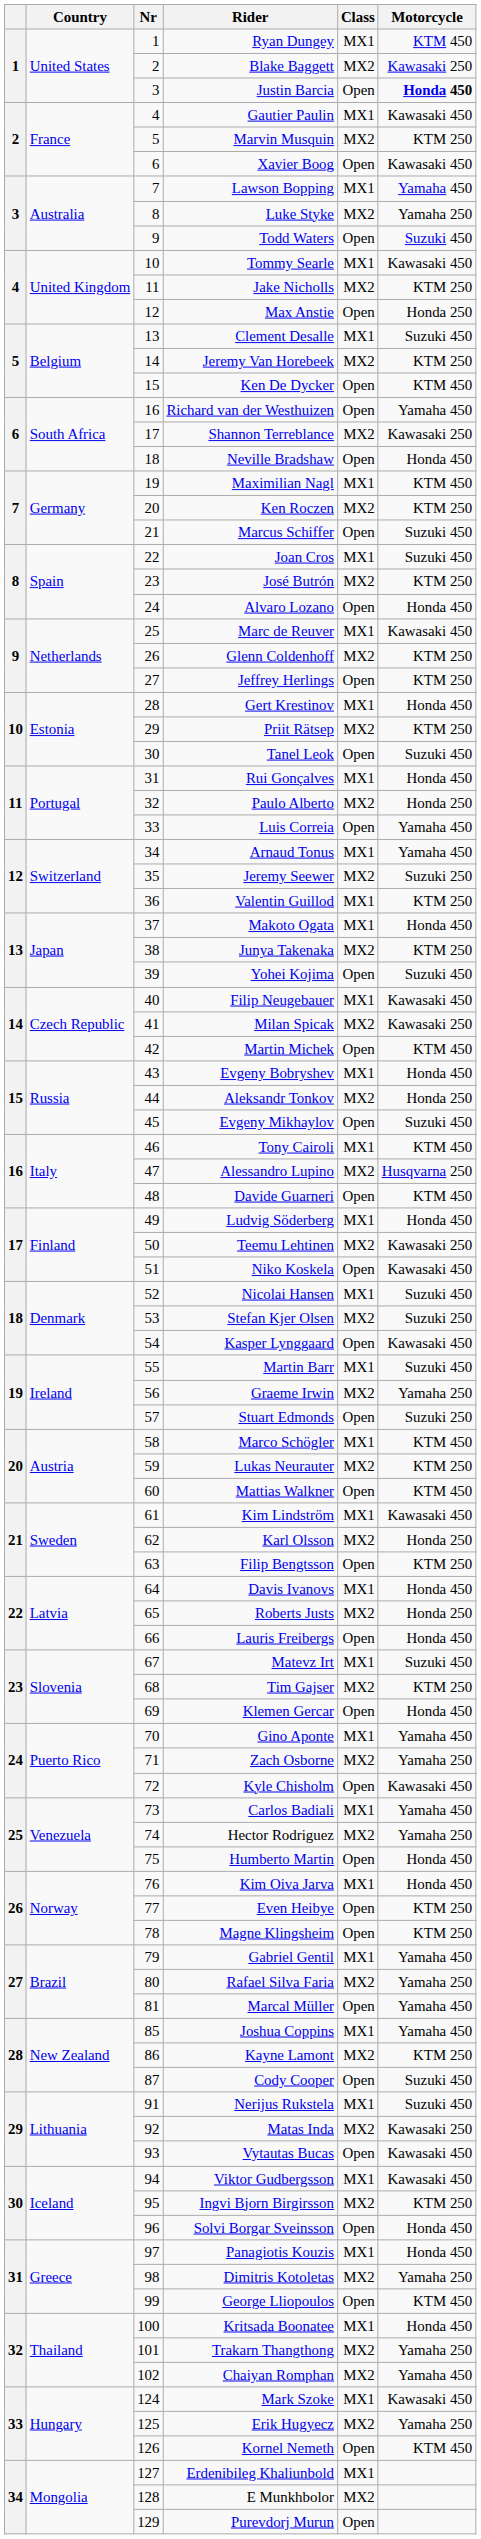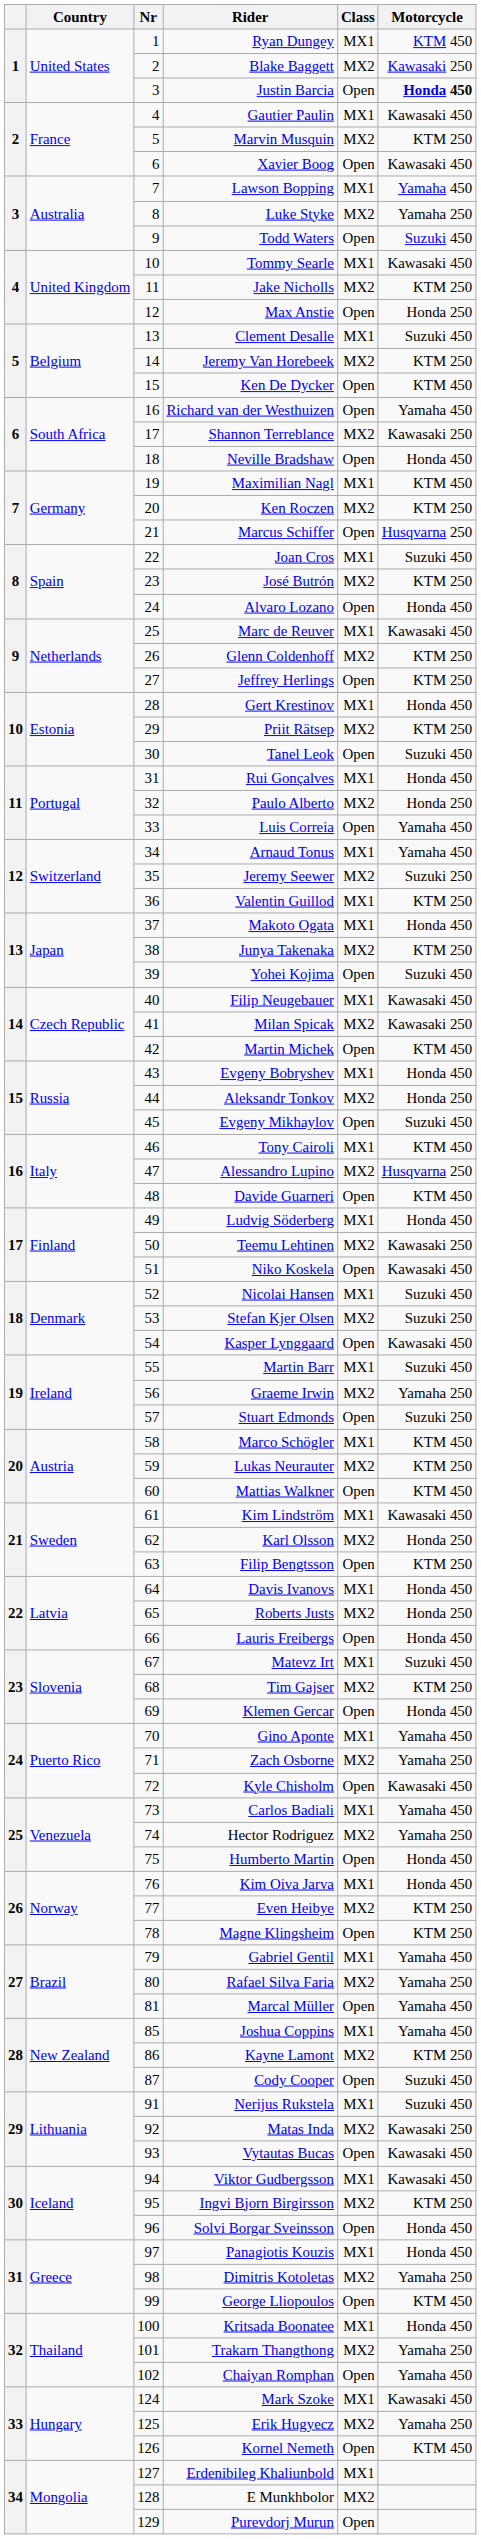Marcus Schiffer | Motorcycle: Suzuki 450 -> Husqvarna 250
Even Heibye | Class: Open -> MX2
Chaiyan Romphan | Class: MX2 -> Open
